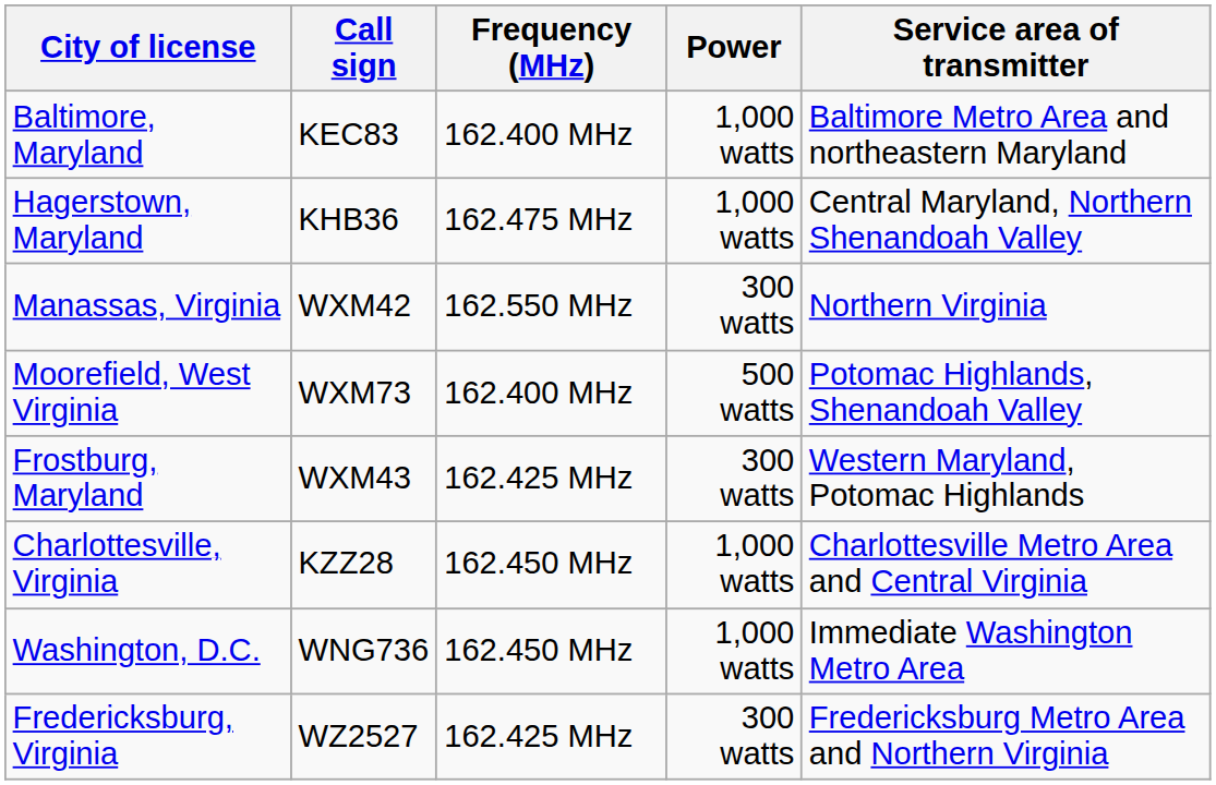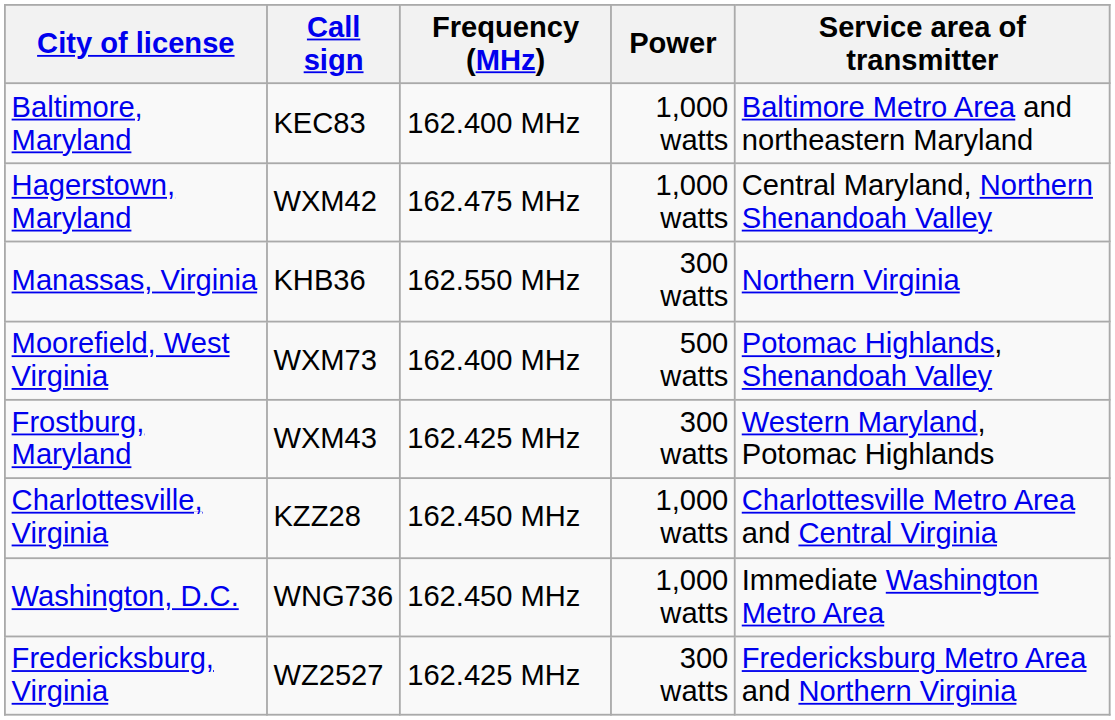Hagerstown, Maryland | Call sign: KHB36 -> WXM42
Manassas, Virginia | Call sign: WXM42 -> KHB36
